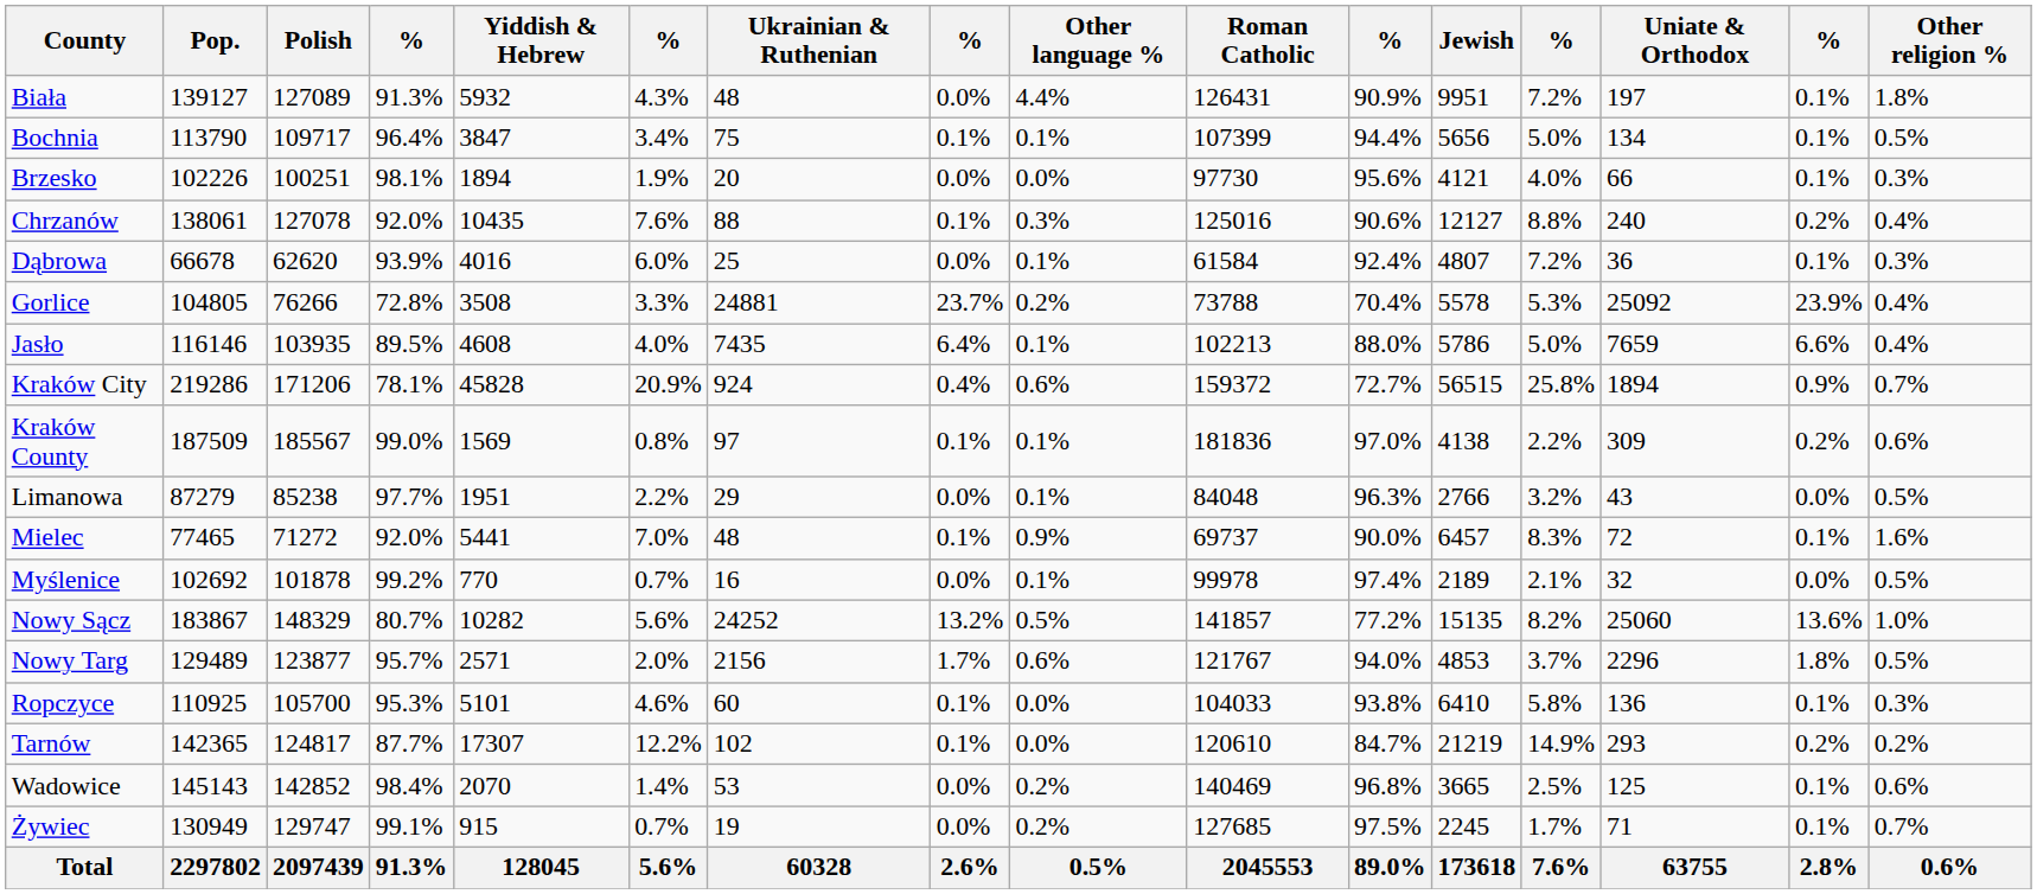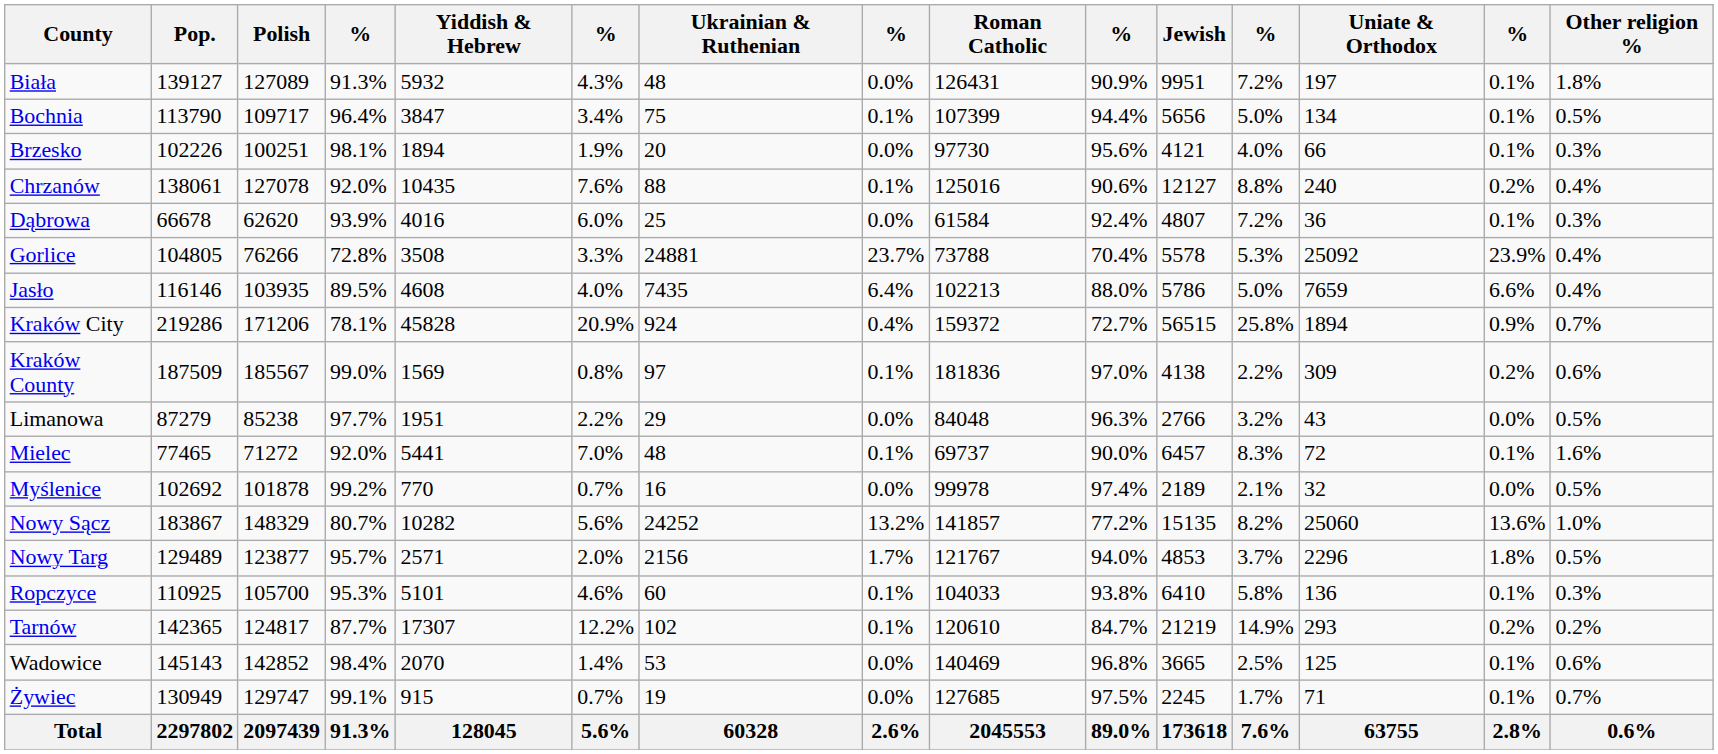- column: Other language % | 4.4% | 0.1% | 0.0% | 0.3% | 0.1% | 0.2% | 0.1% | 0.6% | 0.1% | 0.1% | 0.9% | 0.1% | 0.5% | 0.6% | 0.0% | 0.0% | 0.2% | 0.2% | 0.5%
